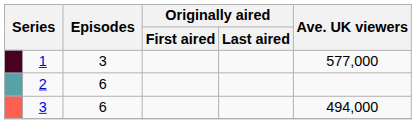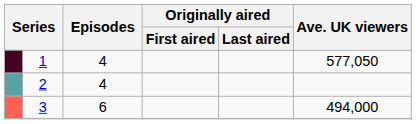1 | Episodes: 3 -> 4
1 | Ave. UK viewers: 577,000 -> 577,050
2 | Episodes: 6 -> 4
